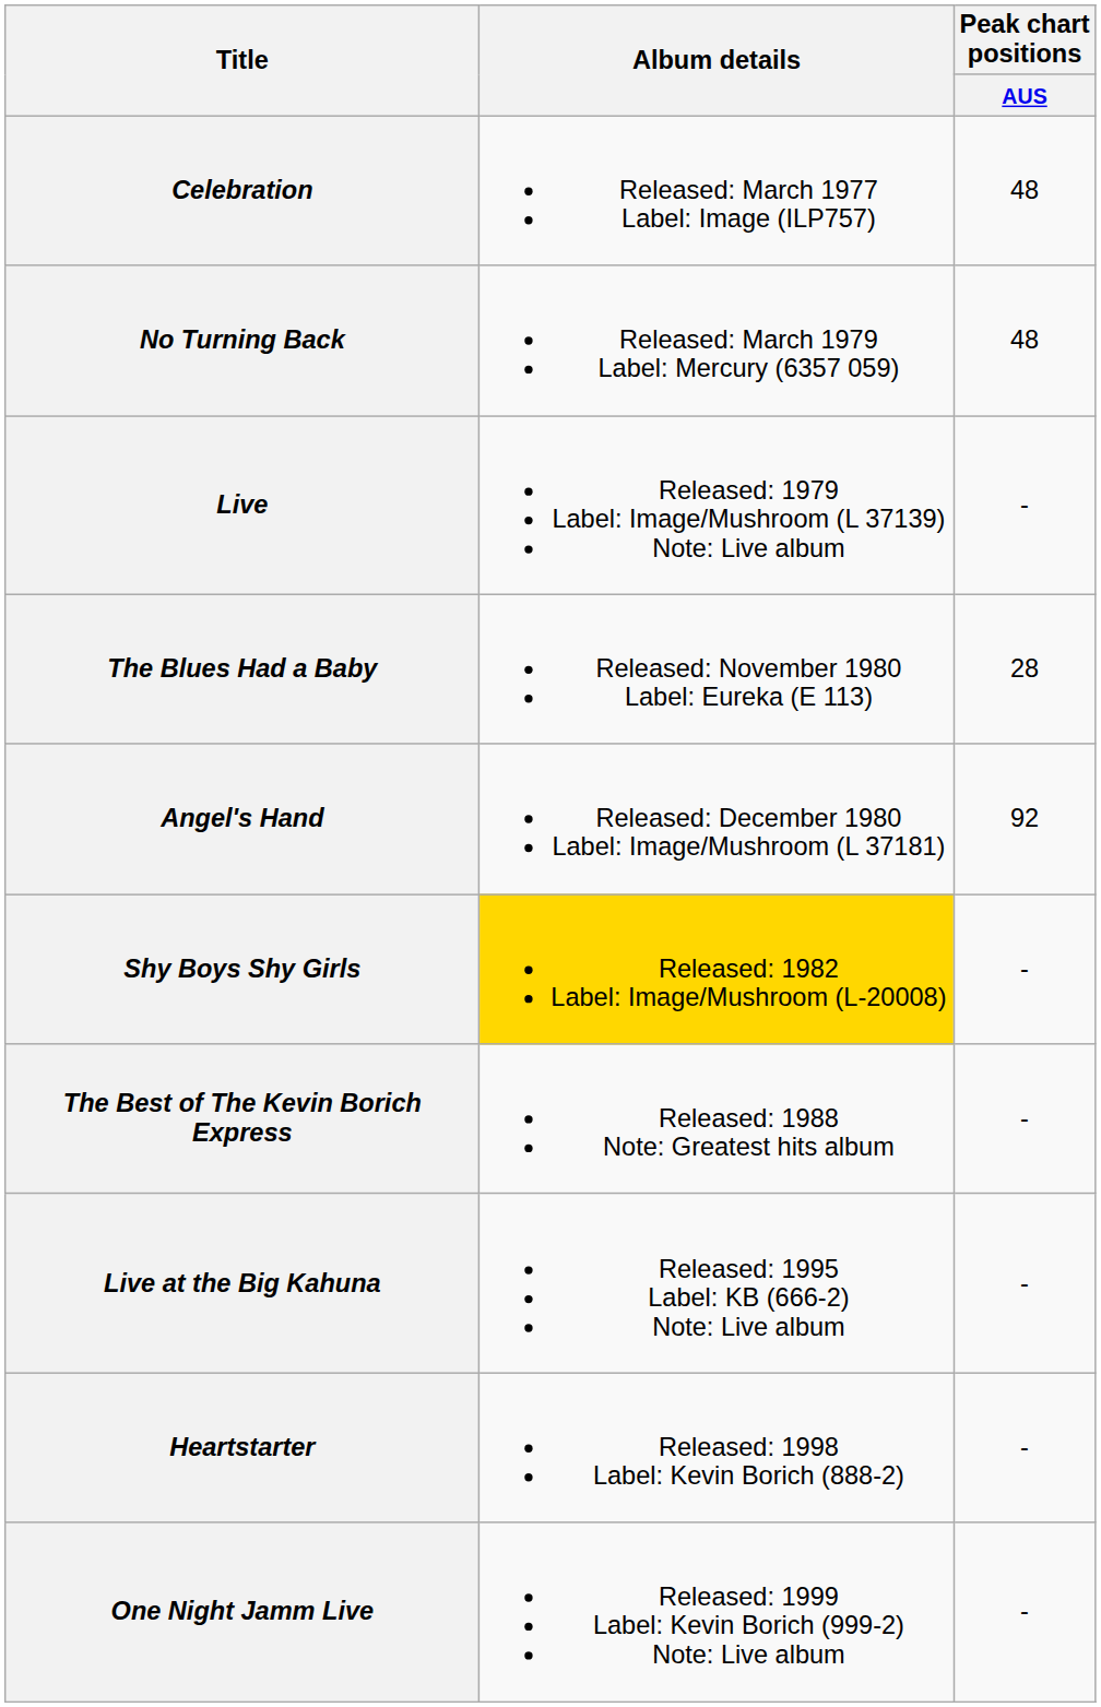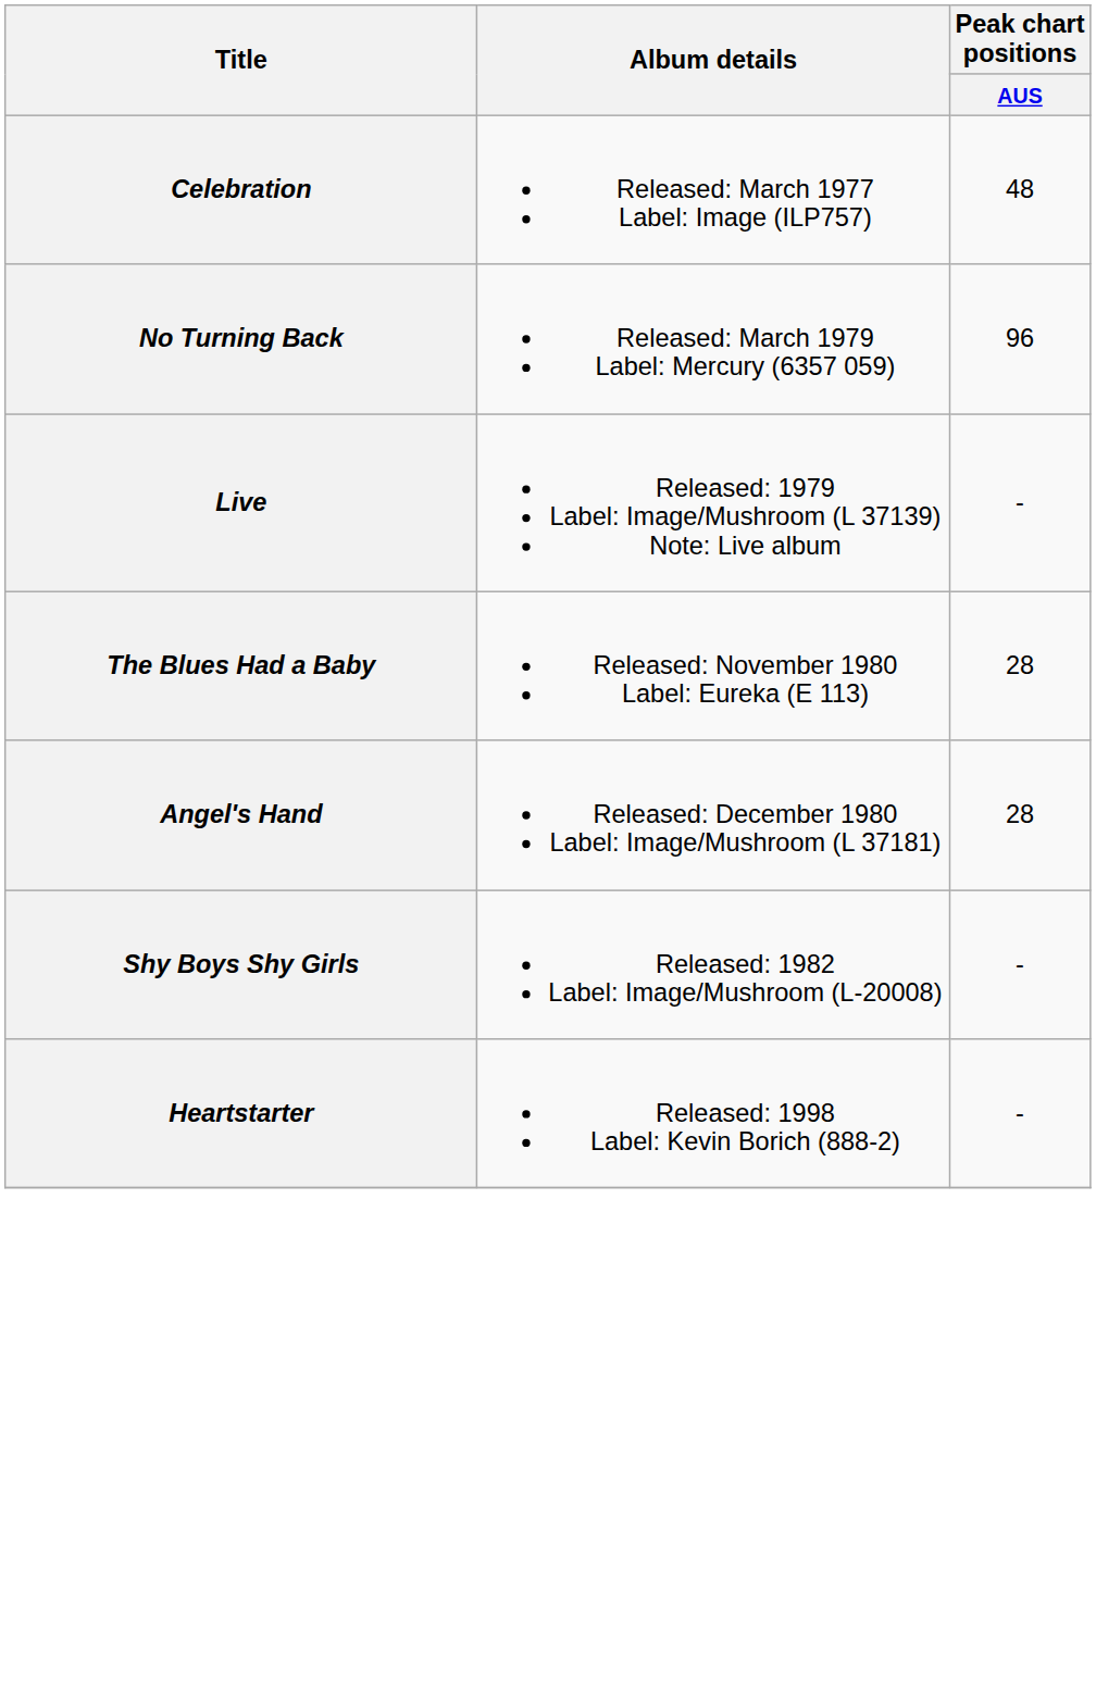No Turning Back | Peak chart positions / AUS: 48 -> 96
Angel's Hand | Peak chart positions / AUS: 92 -> 28
Shy Boys Shy Girls | Album details: gold background -> no background
- row: The Best of The Kevin Borich Express | Released: 1988 Note: Greatest hits album | -
- row: Live at the Big Kahuna | Released: 1995 Label: KB (666-2) Note: Live album | -
- row: One Night Jamm Live | Released: 1999 Label: Kevin Borich (999-2) Note: Live album | -
